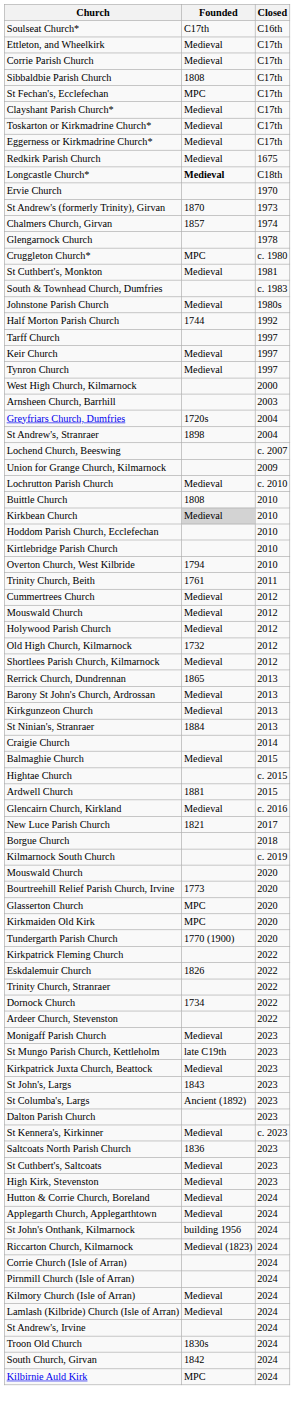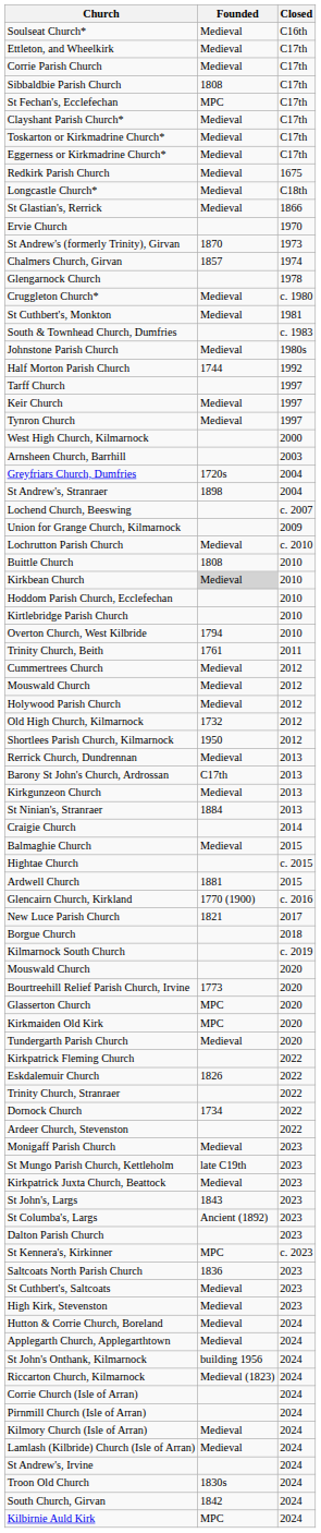Soulseat Church* | Founded: C17th -> Medieval
Longcastle Church* | Founded: bold -> normal
+ row: St Glastian's, Rerrick | Medieval | 1866
Cruggleton Church* | Founded: MPC -> Medieval
Shortlees Parish Church, Kilmarnock | Founded: Medieval -> 1950
Rerrick Church, Dundrennan | Founded: 1865 -> Medieval
Barony St John's Church, Ardrossan | Founded: Medieval -> C17th
Glencairn Church, Kirkland | Founded: Medieval -> 1770 (1900)
Tundergarth Parish Church | Founded: 1770 (1900) -> Medieval
St Kennera's, Kirkinner | Founded: Medieval -> MPC
